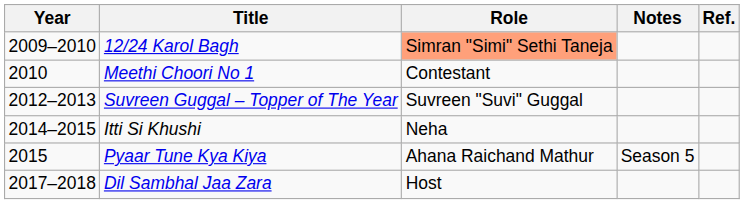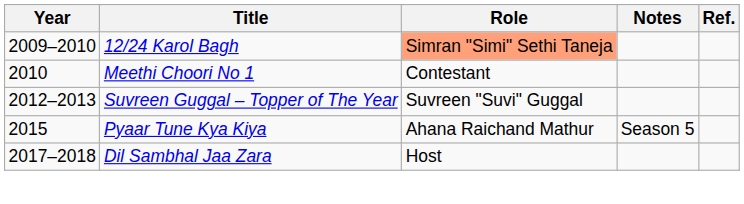- row: 2014–2015 | Itti Si Khushi | Neha
